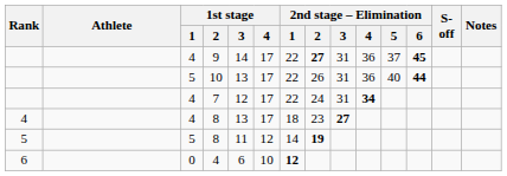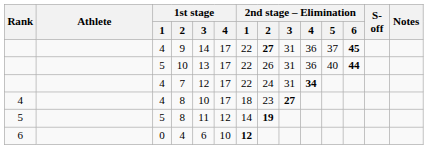4 / 8 | 1st stage / 3: 13 -> 10
